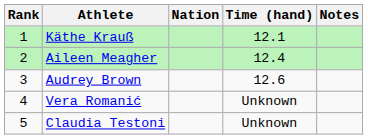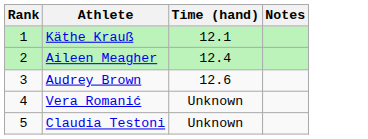- column: Nation
